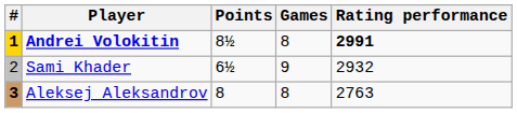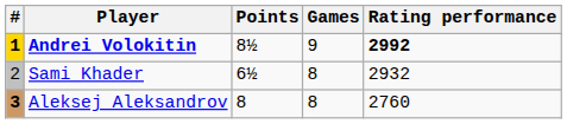Andrei Volokitin | Games: 8 -> 9
Andrei Volokitin | Rating performance: 2991 -> 2992
Sami Khader | Games: 9 -> 8
Aleksej Aleksandrov | Rating performance: 2763 -> 2760
